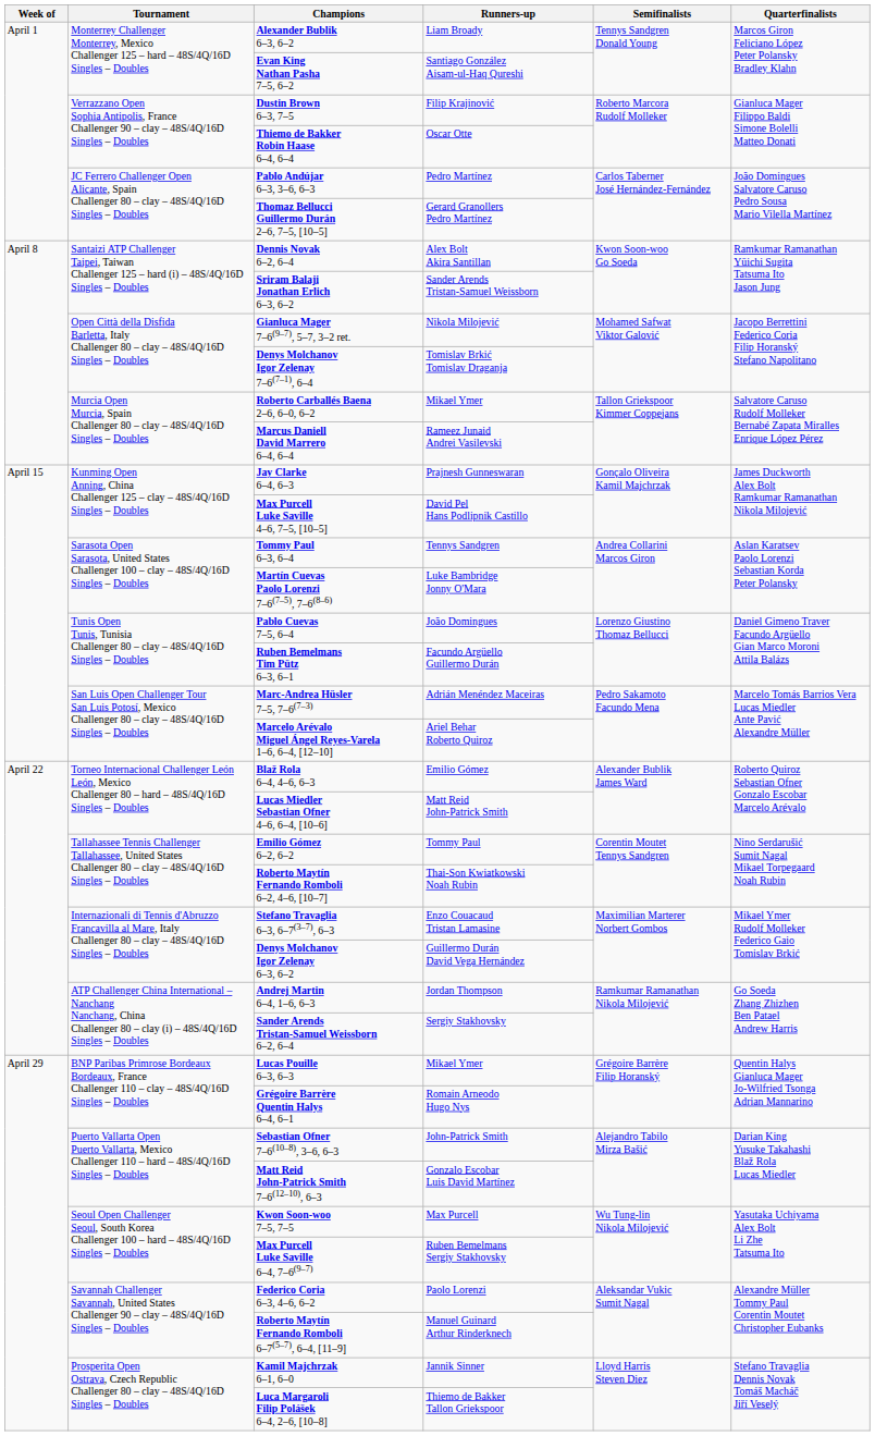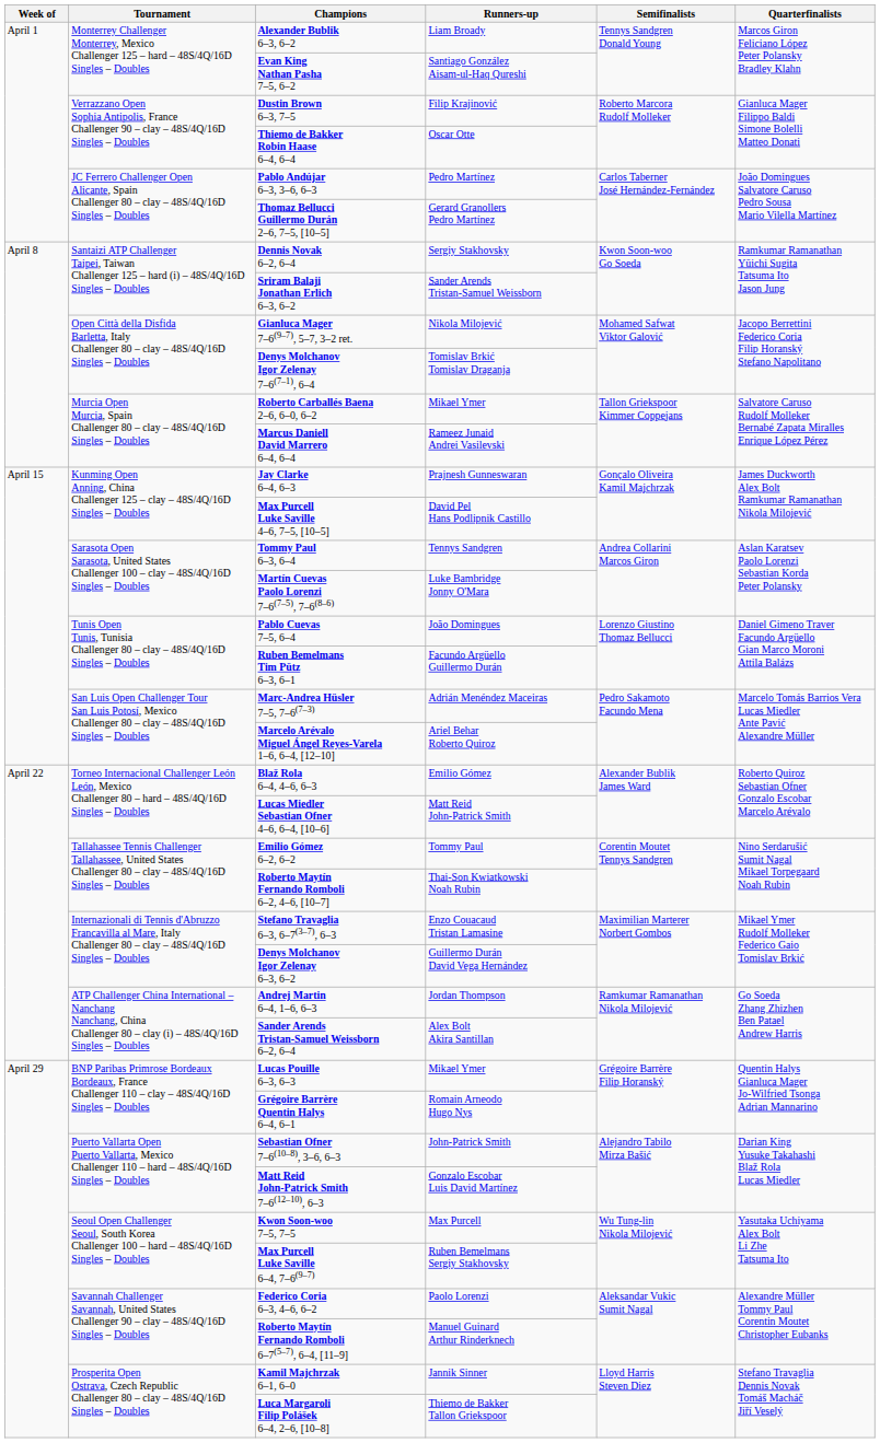Dennis Novak 6–2, 6–4 | Runners-up: Alex Bolt Akira Santillan -> Sergiy Stakhovsky
Sander Arends Tristan-Samuel Weissborn 6–2, 6–4 | Runners-up: Sergiy Stakhovsky -> Alex Bolt Akira Santillan
